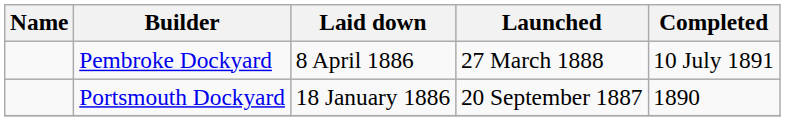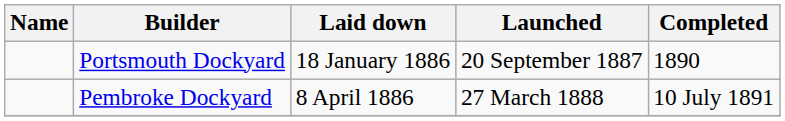rows swapped: Portsmouth Dockyard <-> Pembroke Dockyard
